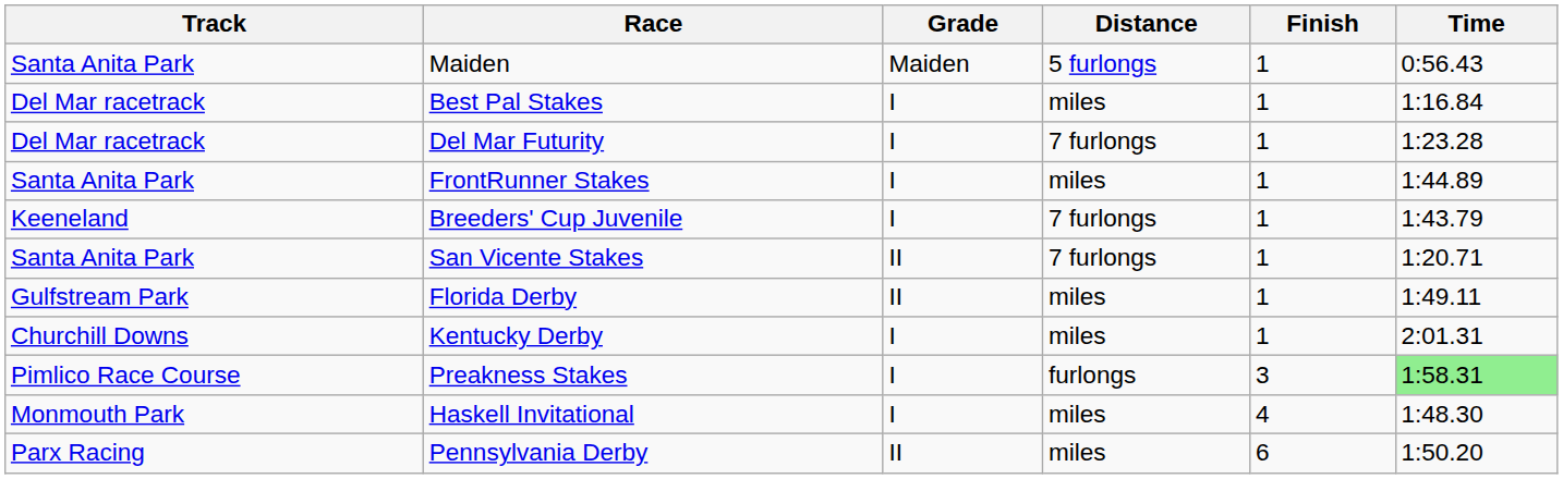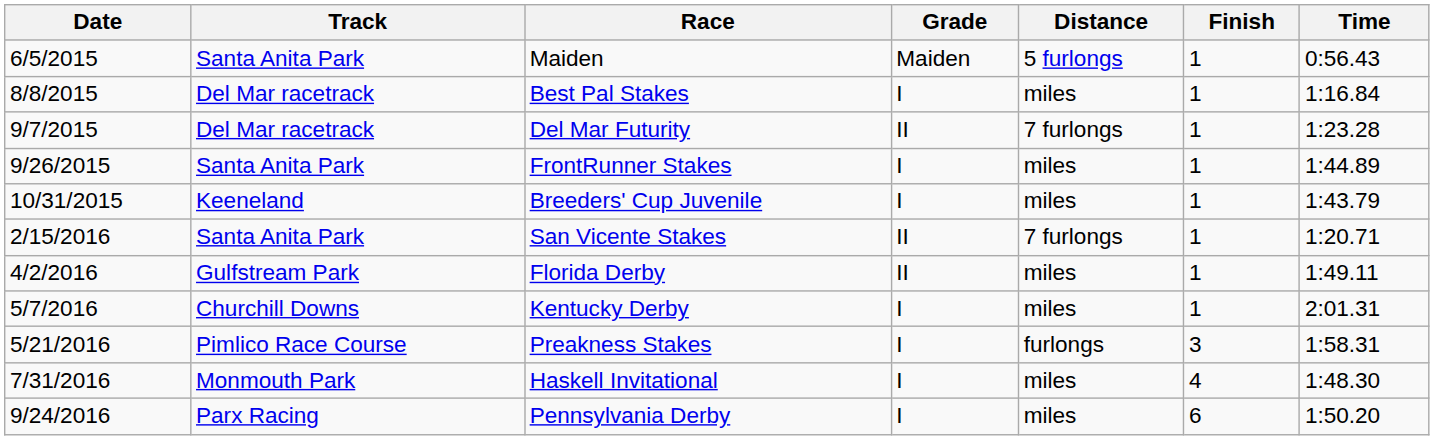+ column: Date | 6/5/2015 | 8/8/2015 | 9/7/2015 | 9/26/2015 | 10/31/2015 | 2/15/2016 | 4/2/2016 | 5/7/2016 | 5/21/2016 | 7/31/2016 | 9/24/2016
Del Mar Futurity | Grade: I -> II
Breeders' Cup Juvenile | Distance: 7 furlongs -> miles
Preakness Stakes | Time: lightgreen background -> no background
Pennsylvania Derby | Grade: II -> I
